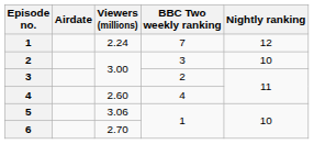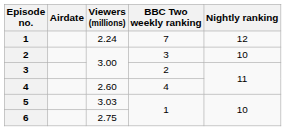5 | Viewers (millions): 3.06 -> 3.03
6 | Viewers (millions): 2.70 -> 2.75
